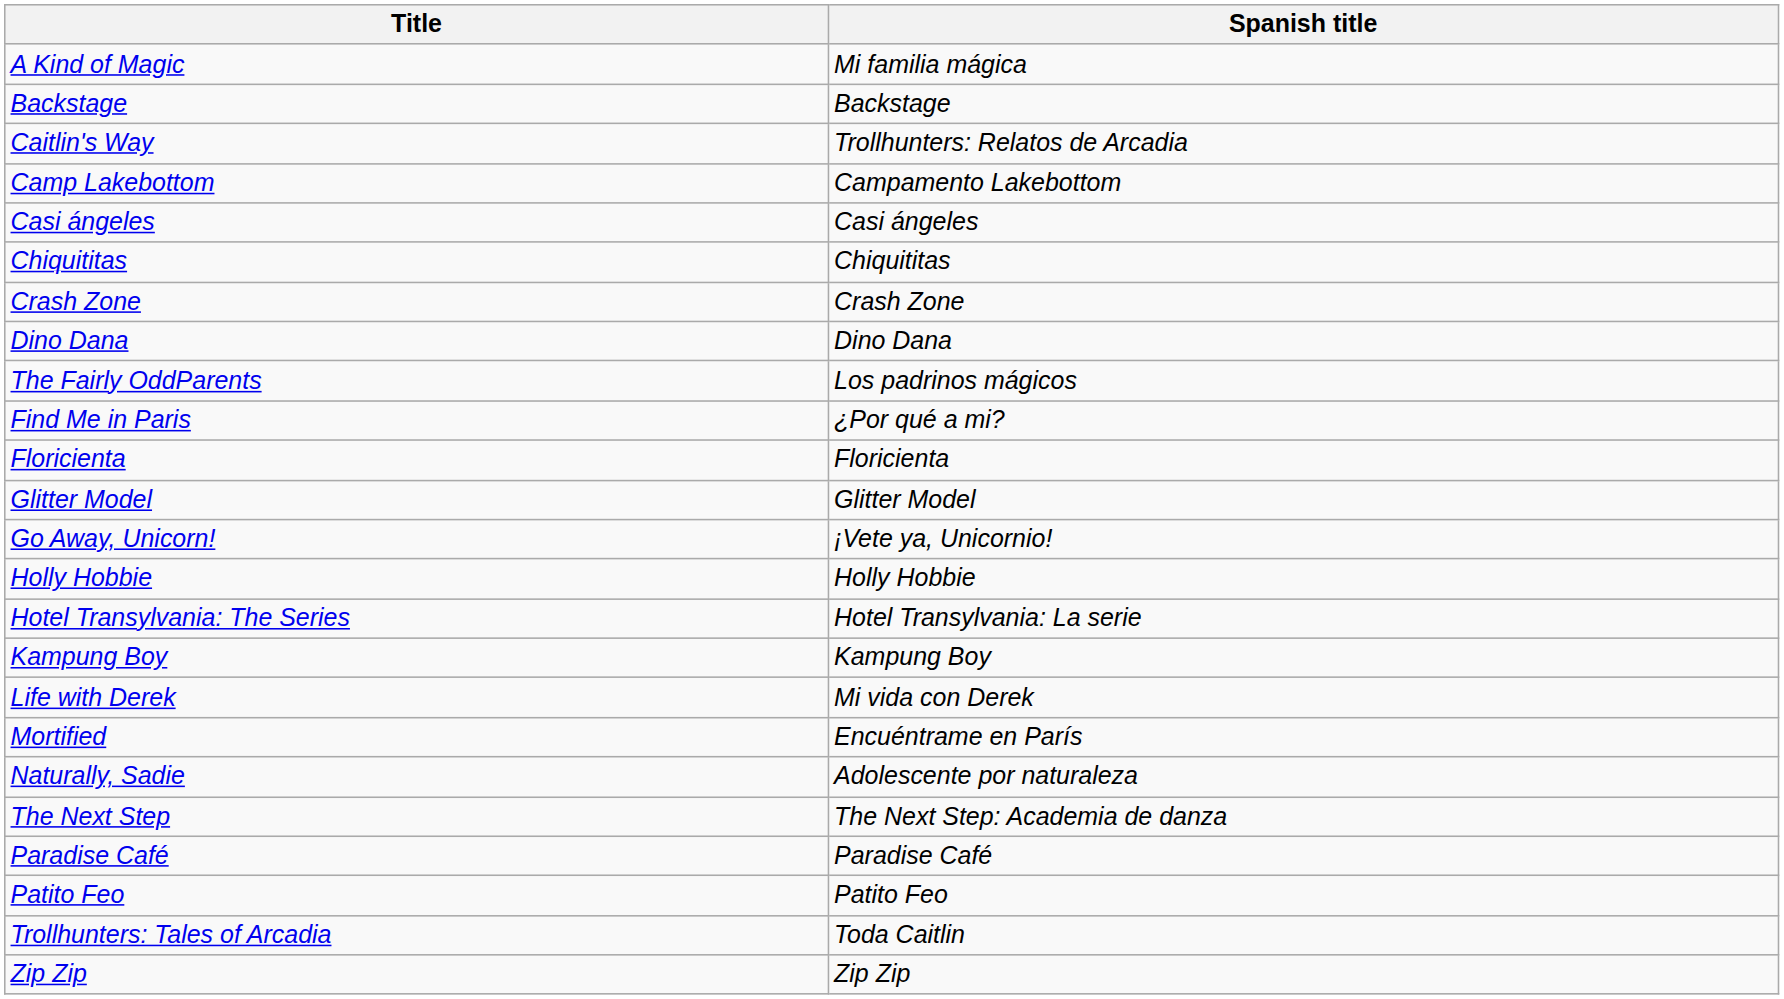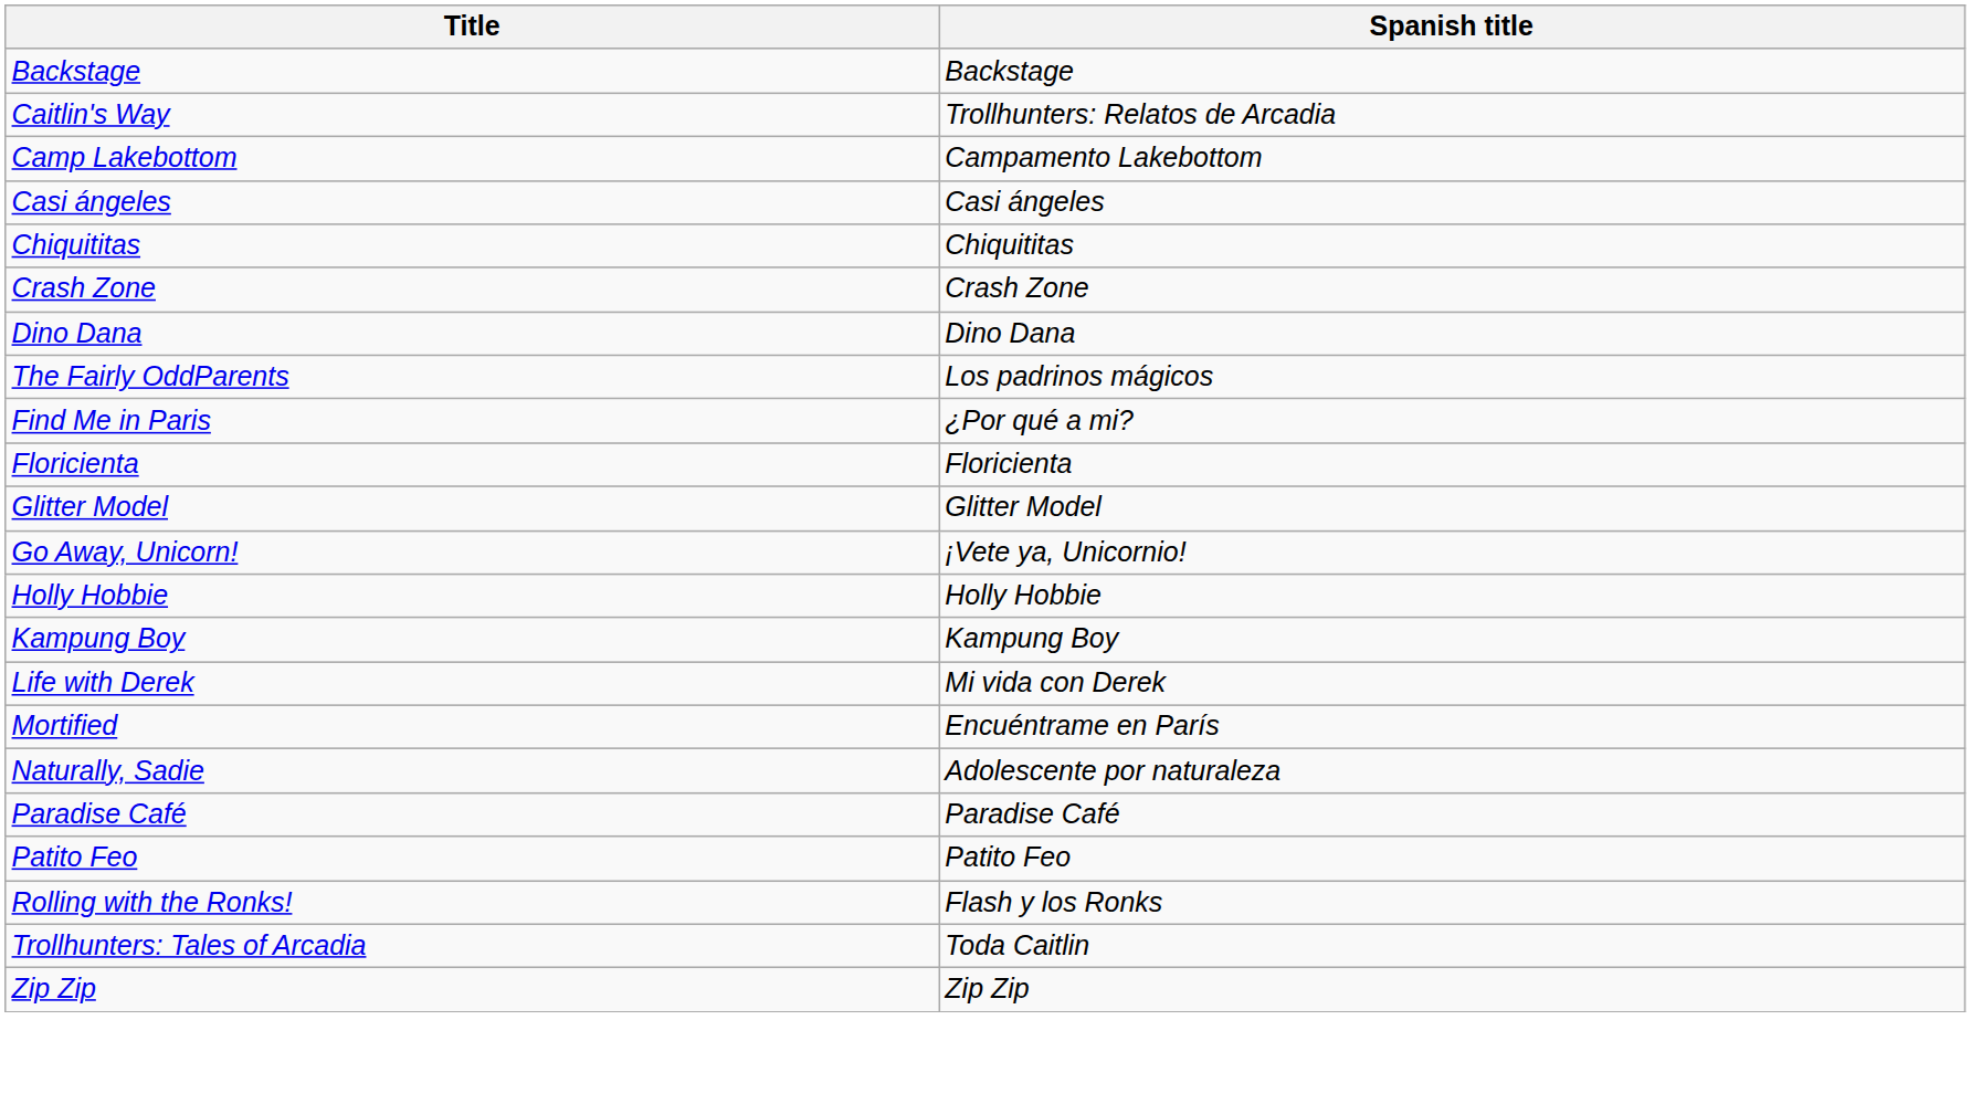- row: A Kind of Magic | Mi familia mágica
- row: Hotel Transylvania: The Series | Hotel Transylvania: La serie
- row: The Next Step | The Next Step: Academia de danza
+ row: Rolling with the Ronks! | Flash y los Ronks
